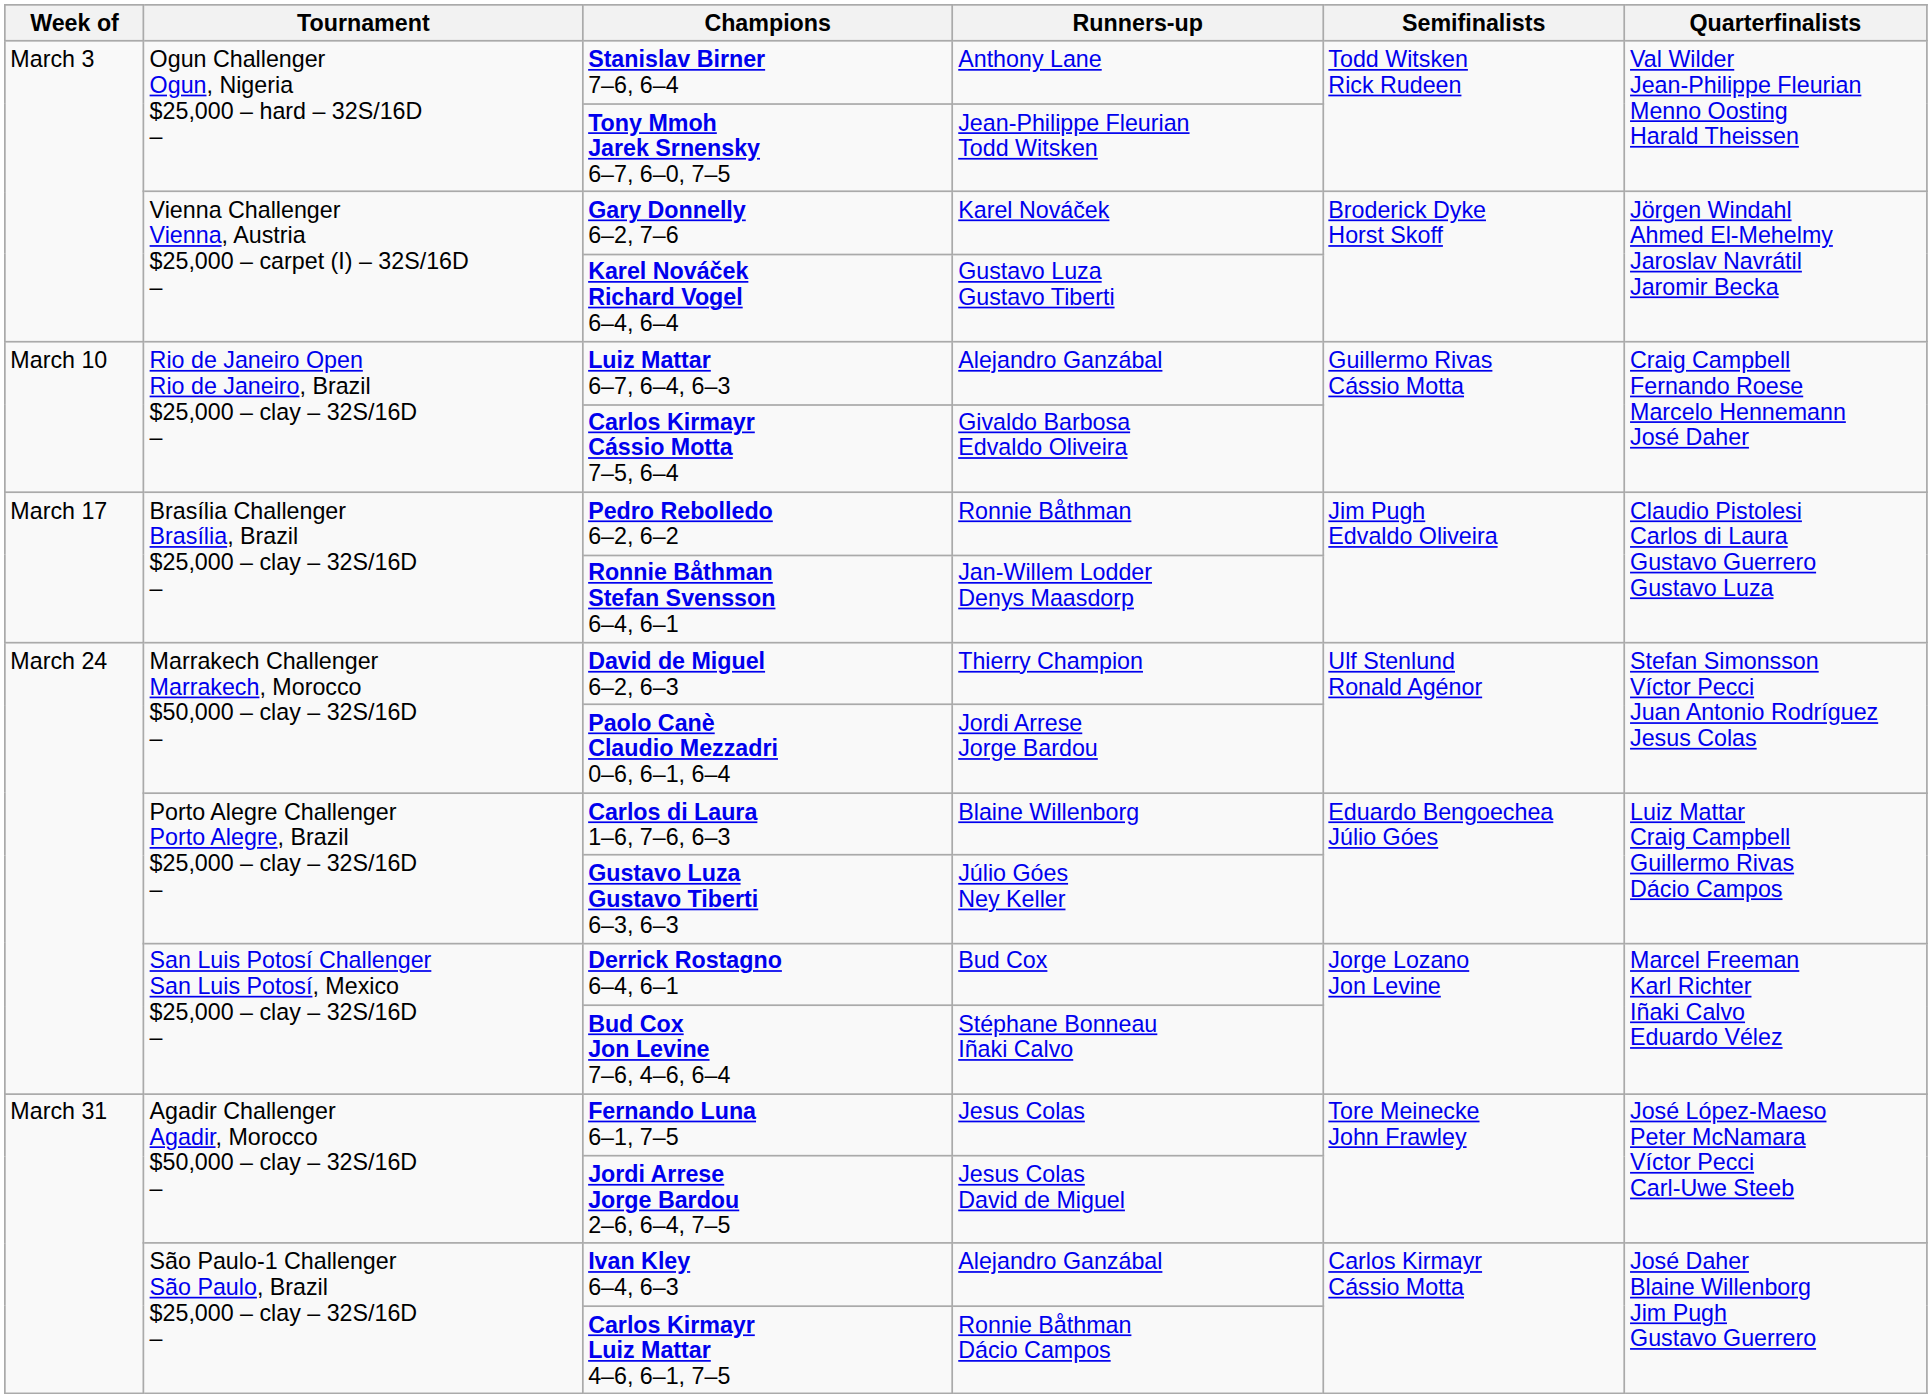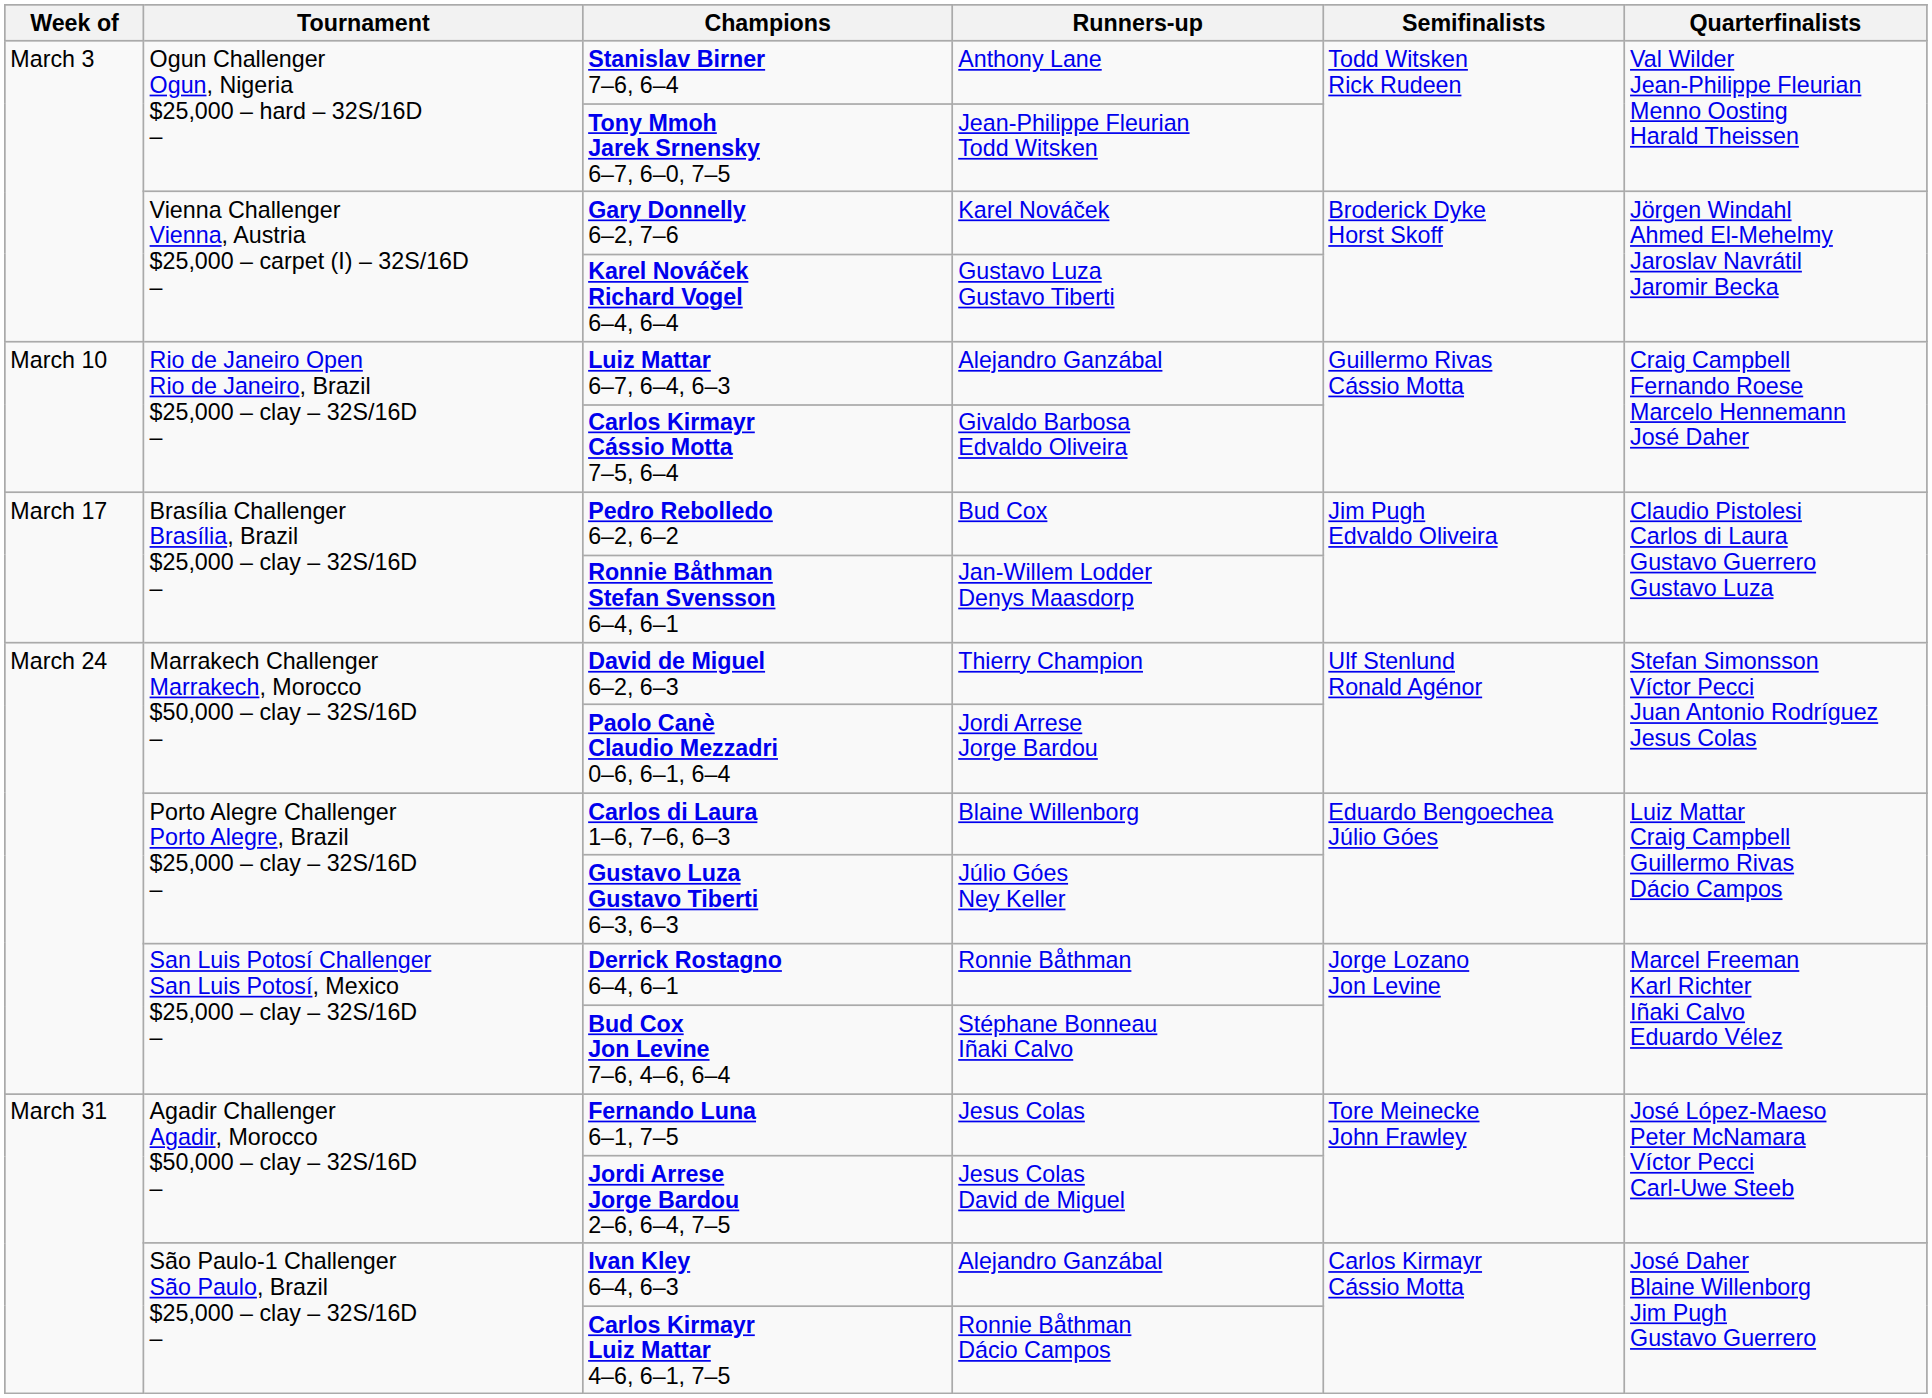Pedro Rebolledo 6–2, 6–2 | Runners-up: Ronnie Båthman -> Bud Cox
Derrick Rostagno 6–4, 6–1 | Runners-up: Bud Cox -> Ronnie Båthman
